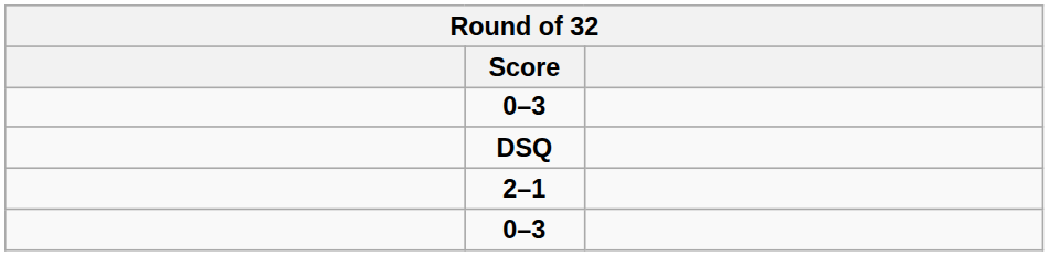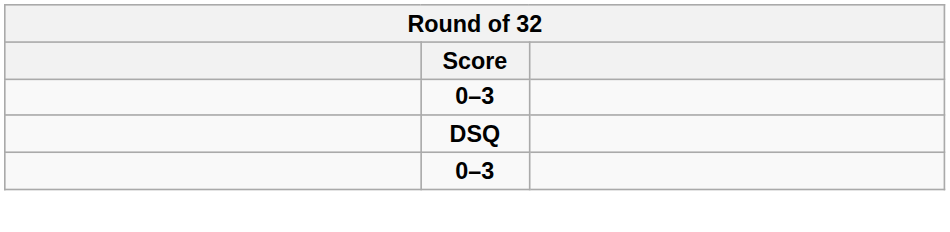- row: 2–1
